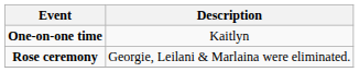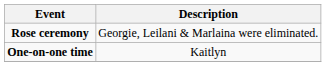rows swapped: One-on-one time <-> Rose ceremony
